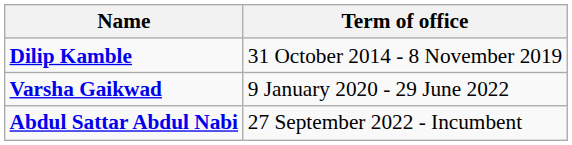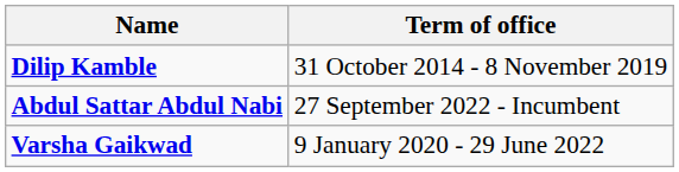rows swapped: Varsha Gaikwad <-> Abdul Sattar Abdul Nabi
